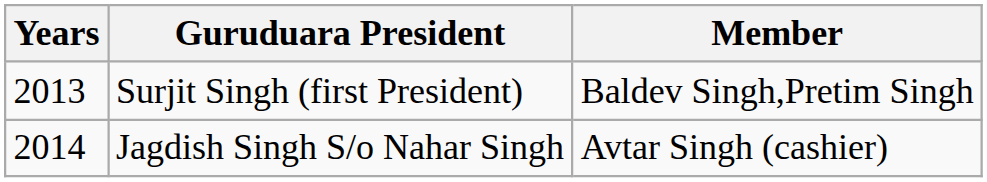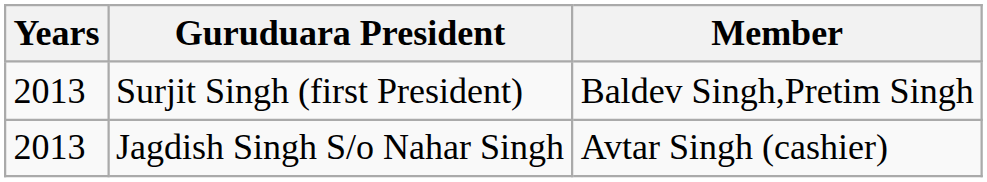Jagdish Singh S/o Nahar Singh | Years: 2014 -> 2013
